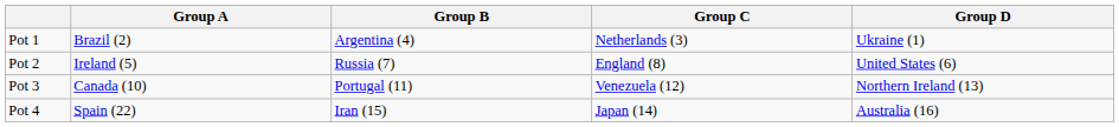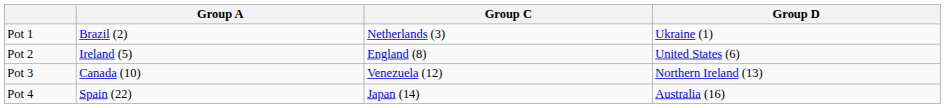- column: Group B | Argentina (4) | Russia (7) | Portugal (11) | Iran (15)
